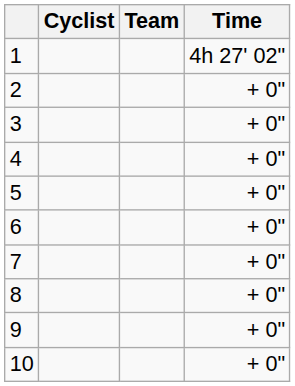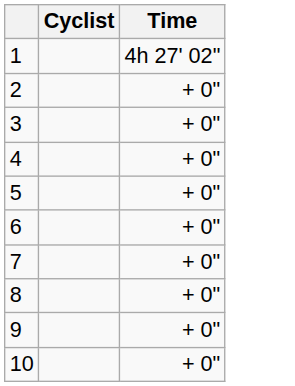- column: Team
